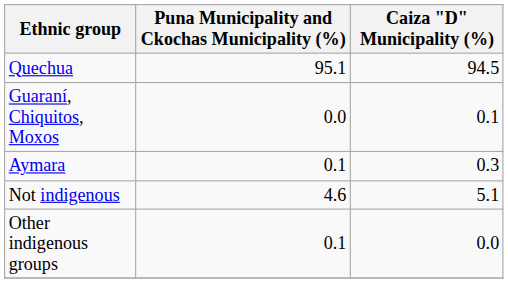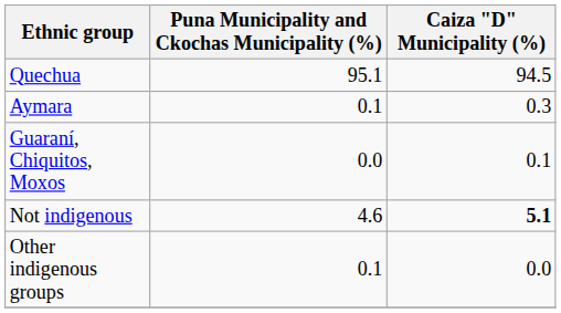rows swapped: Aymara <-> Guaraní, Chiquitos, Moxos
Not indigenous | Caiza "D" Municipality (%): normal -> bold
